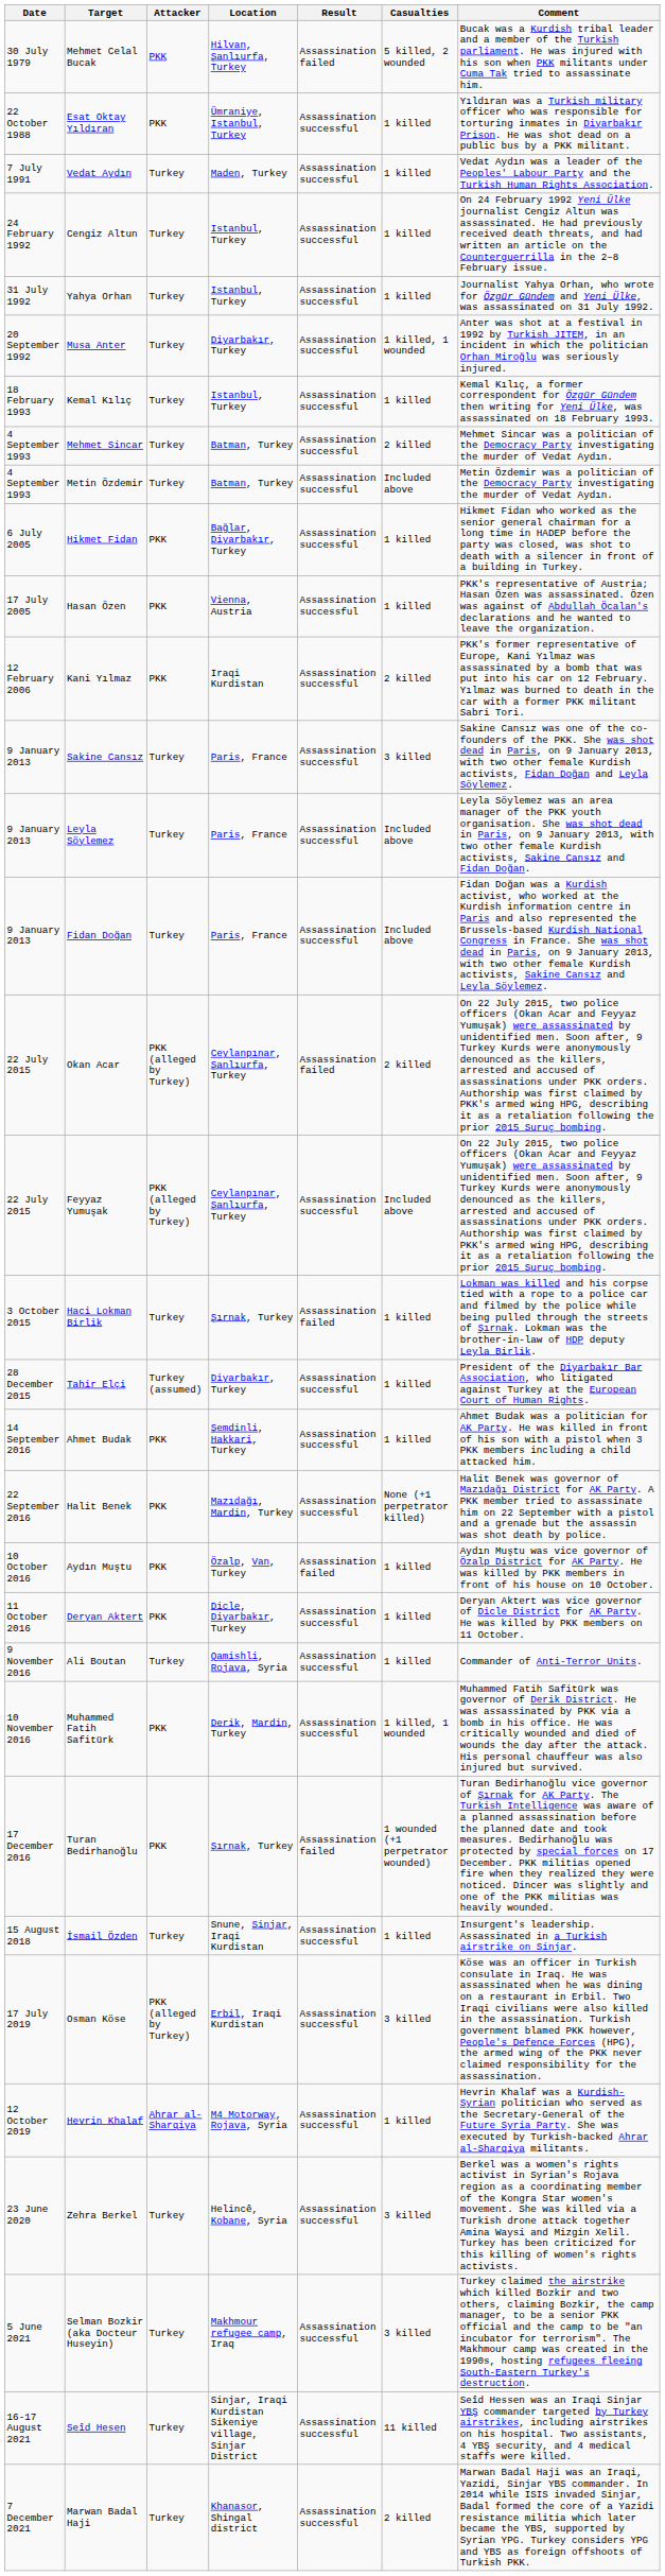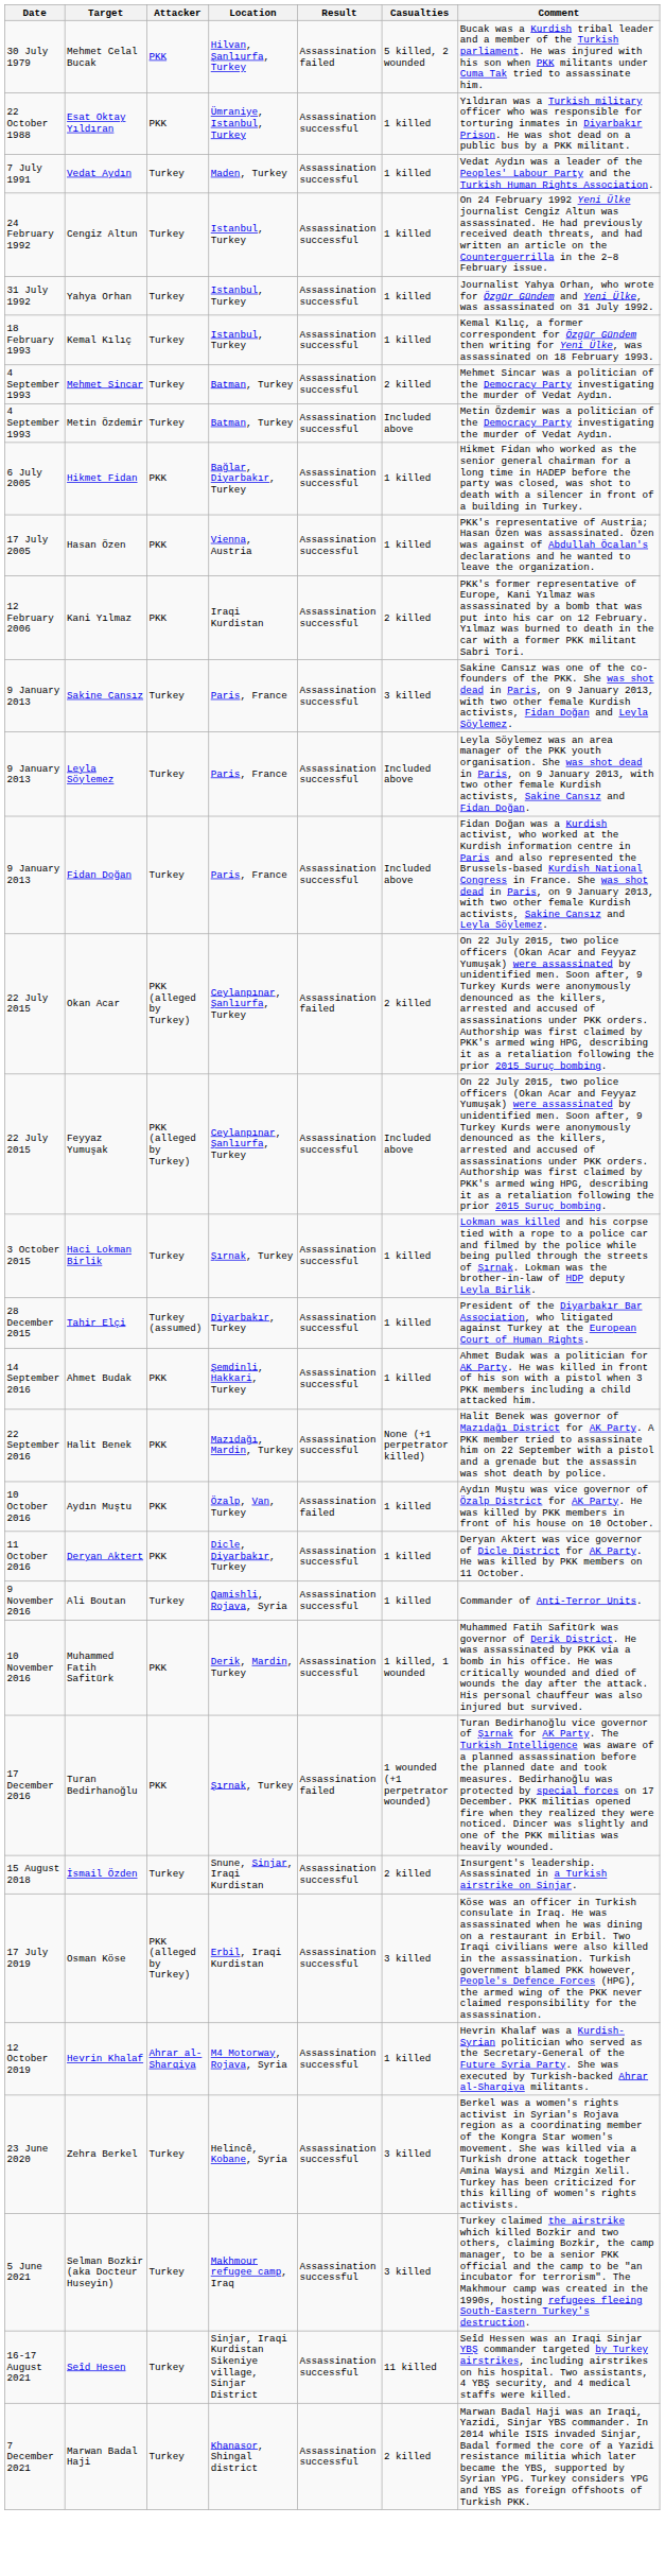- row: 20 September 1992 | Musa Anter | Turkey | Diyarbakır, Turkey | Assassination successful | 1 killed, 1 wounded | Anter was shot at a festival in 1992 by Turkish JITEM, in an incident in which the politician Orhan Miroğlu was seriously injured.
Haci Lokman Birlik | Result: Assassination failed -> Assassination successful
İsmail Özden | Casualties: 1 killed -> 2 killed
